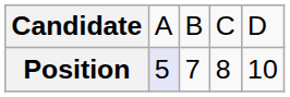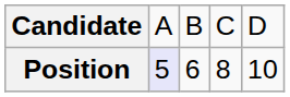Position | column 3: 7 -> 6
